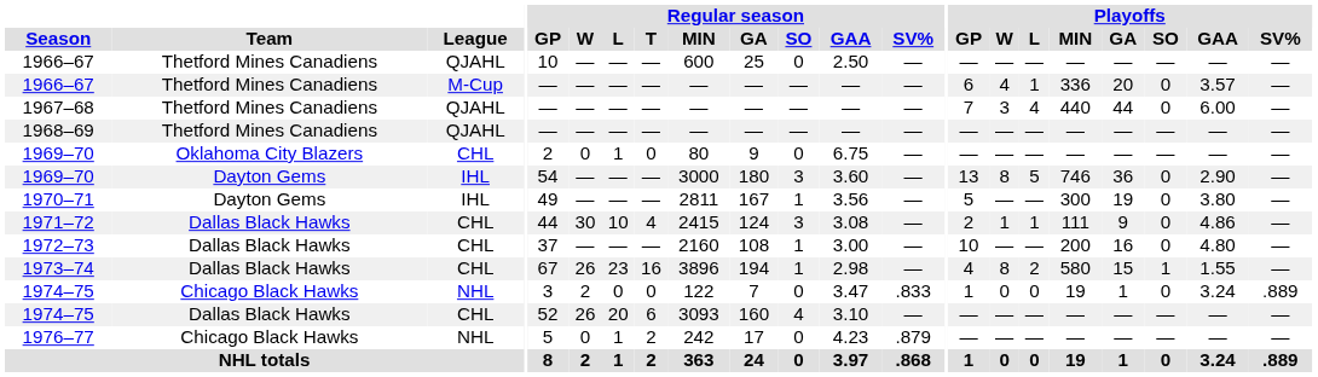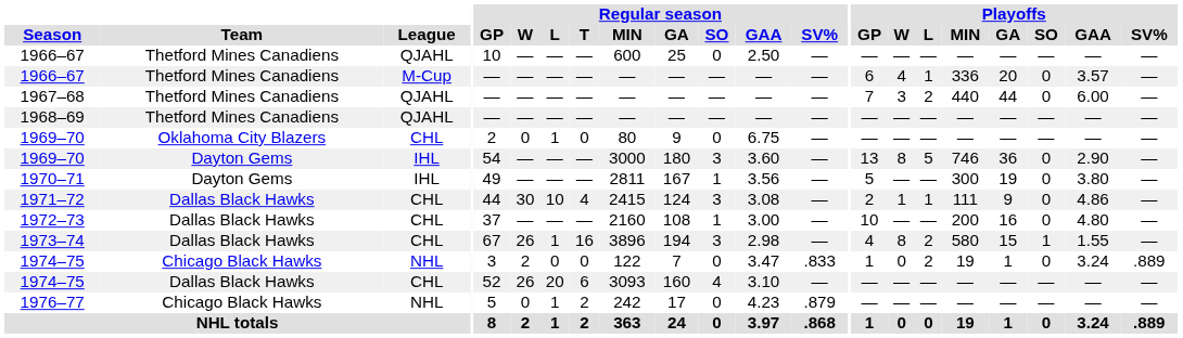1967–68 | Playoffs / L: 4 -> 2
1973–74 | Regular season / L: 23 -> 1
1973–74 | Regular season / SO: 1 -> 3
1974–75 / NHL | Playoffs / L: 0 -> 2
